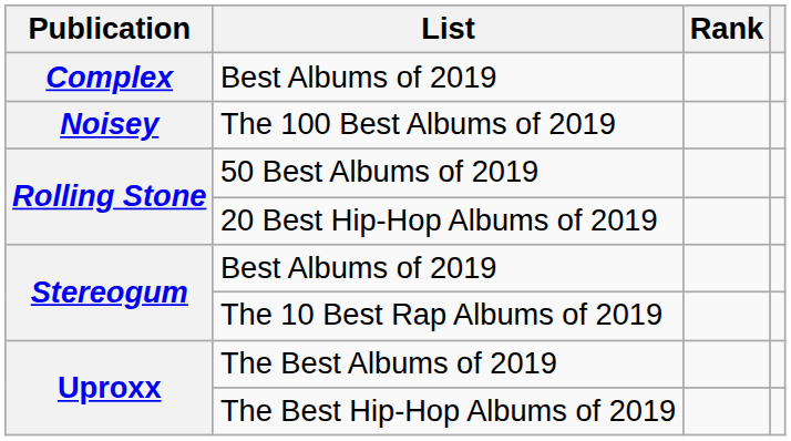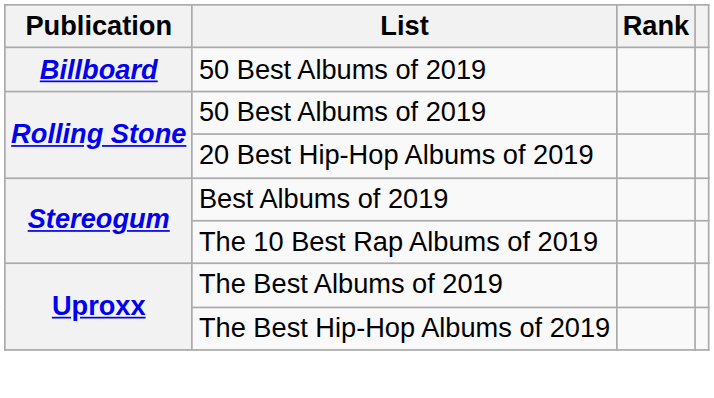+ row: Billboard | 50 Best Albums of 2019
- row: Complex | Best Albums of 2019
- row: Noisey | The 100 Best Albums of 2019
